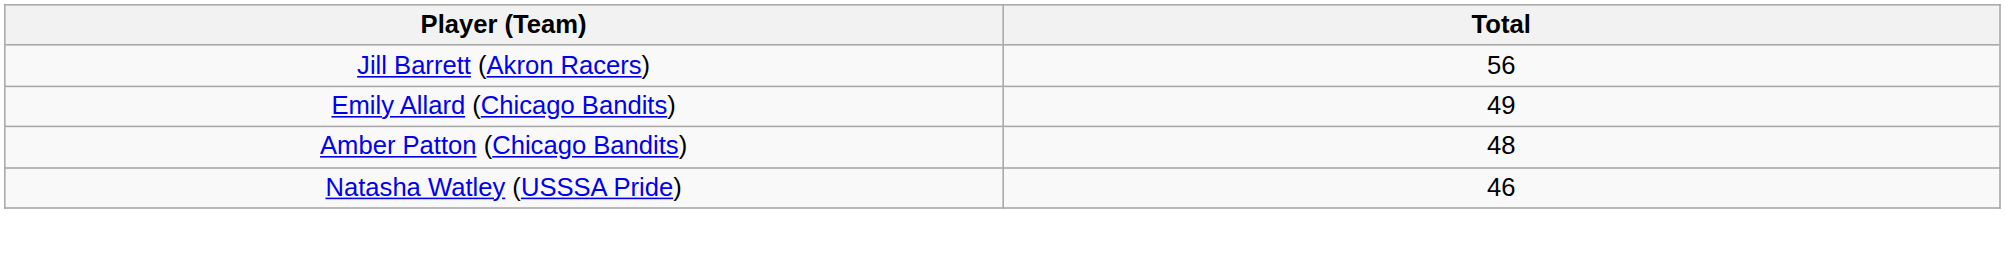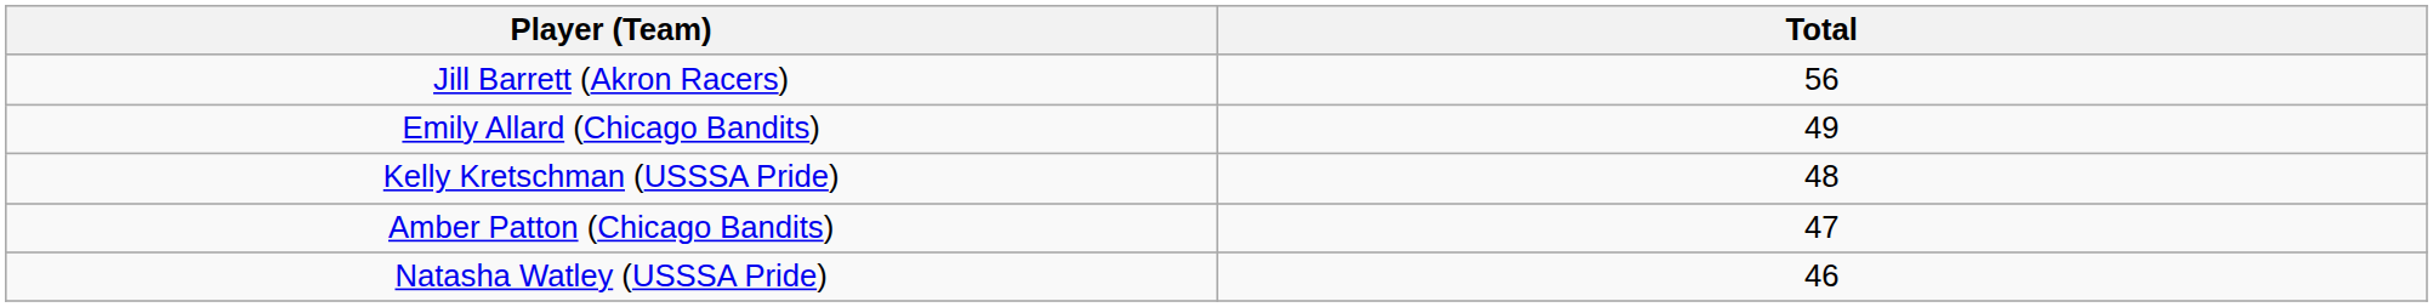+ row: Kelly Kretschman (USSSA Pride) | 48
Amber Patton (Chicago Bandits) | Total: 48 -> 47
